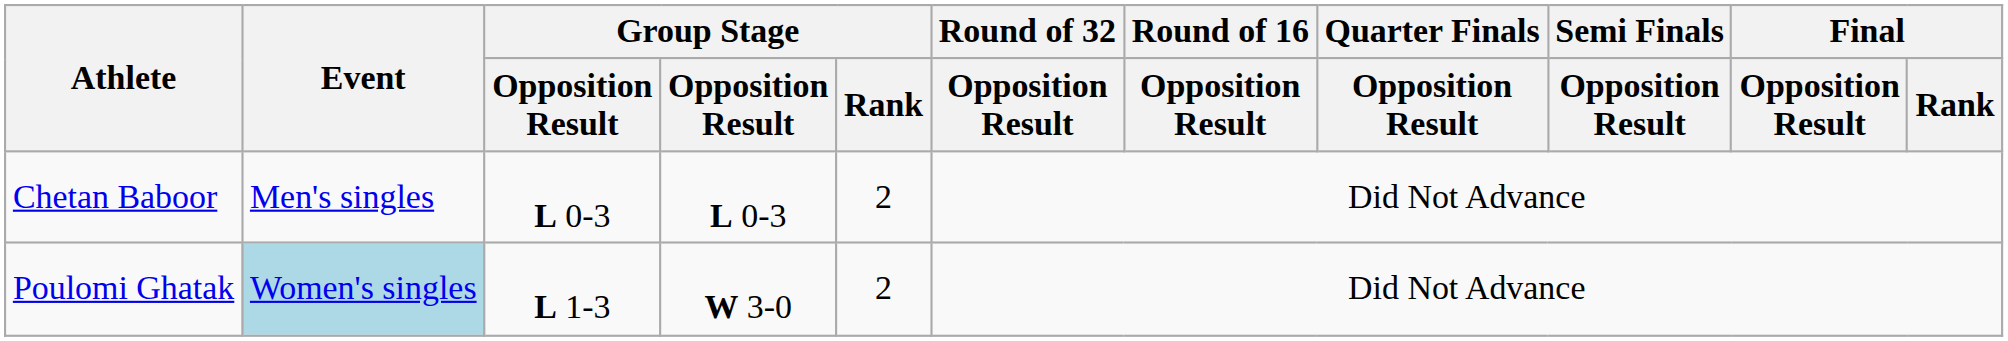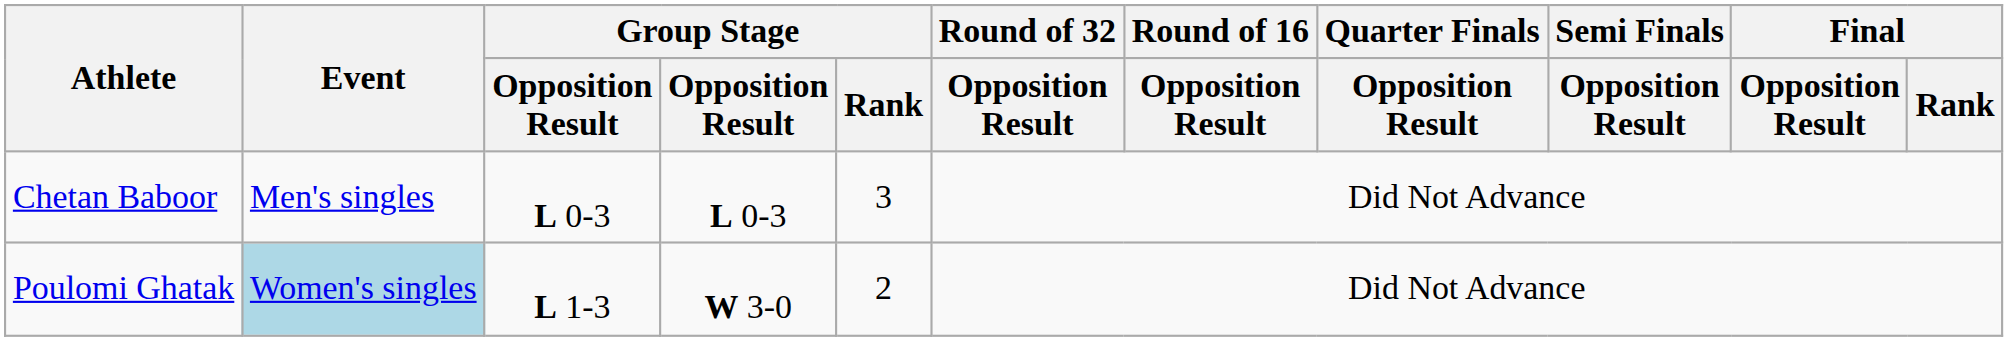Chetan Baboor | Group Stage / Rank: 2 -> 3
